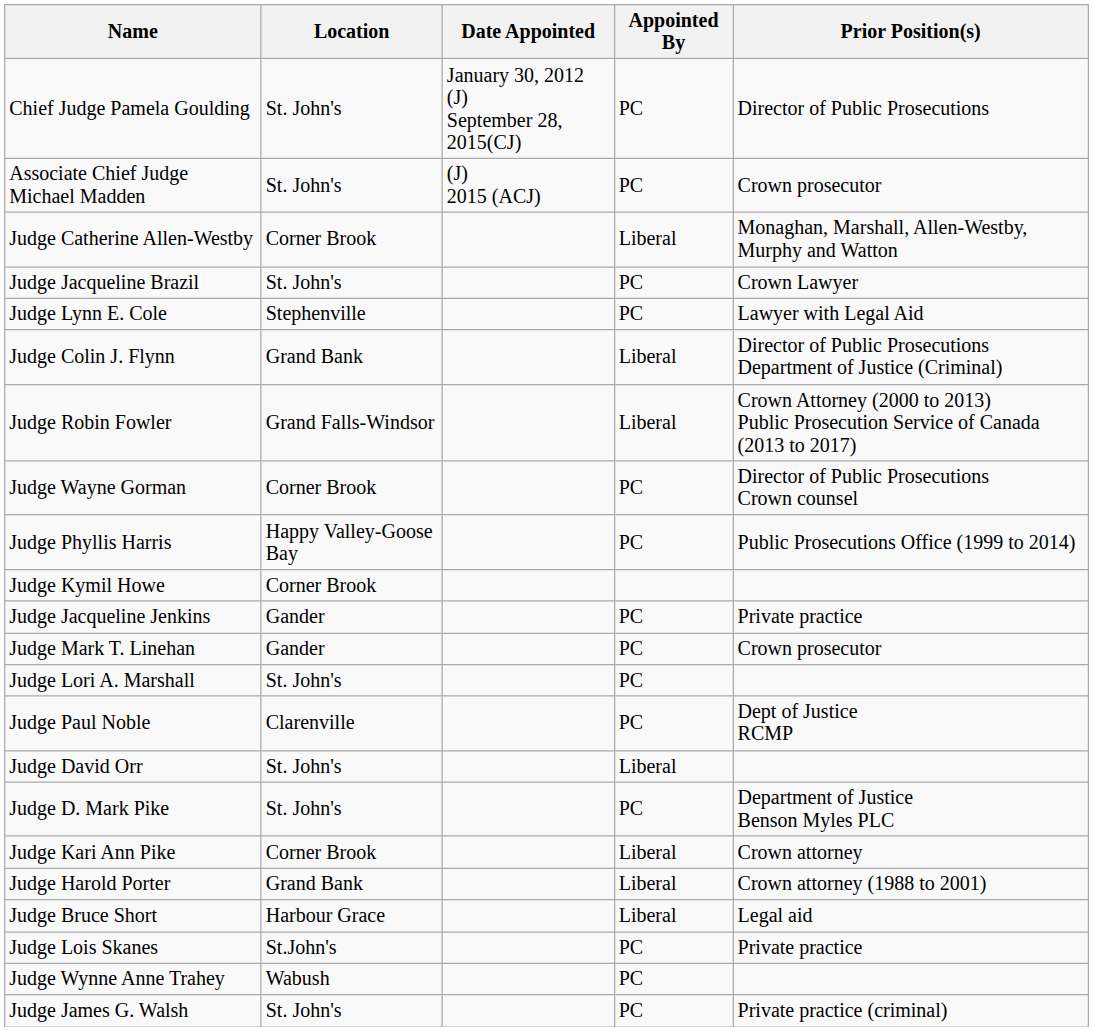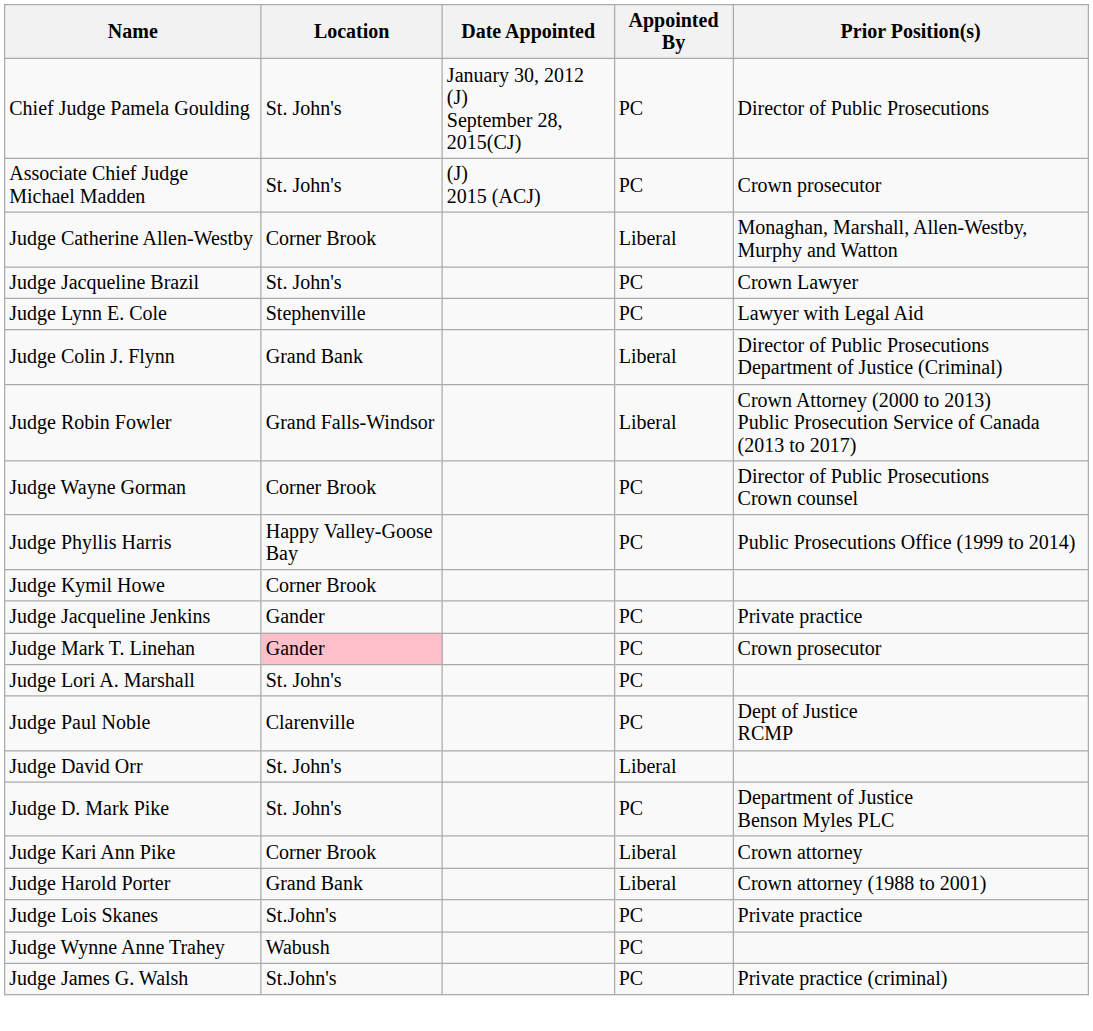Judge Mark T. Linehan | Location: no background -> pink background
- row: Judge Bruce Short | Harbour Grace | Liberal | Legal aid
Judge James G. Walsh | Location: St. John's -> St.John's
